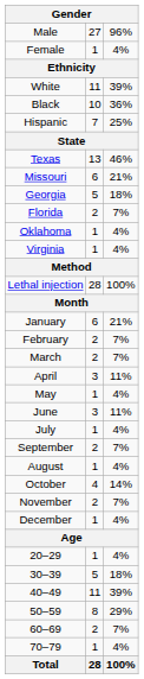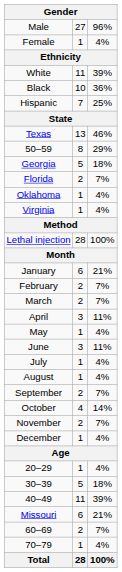rows swapped: Missouri <-> 50–59
rows swapped: August <-> September
